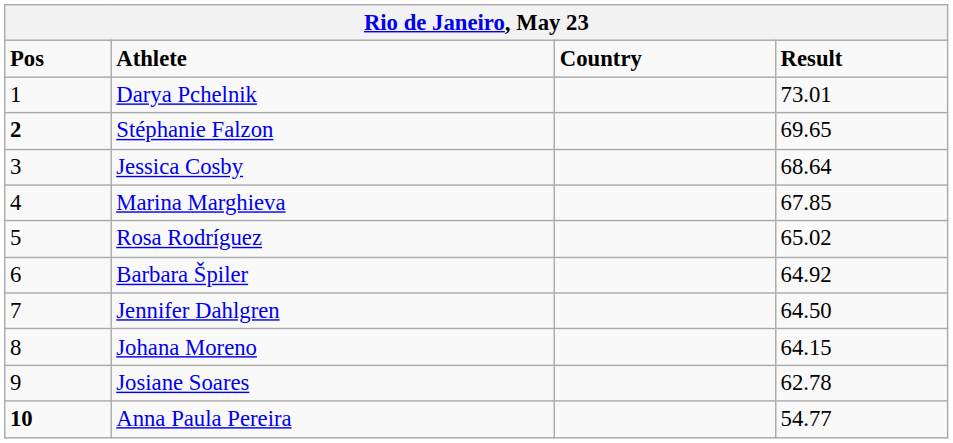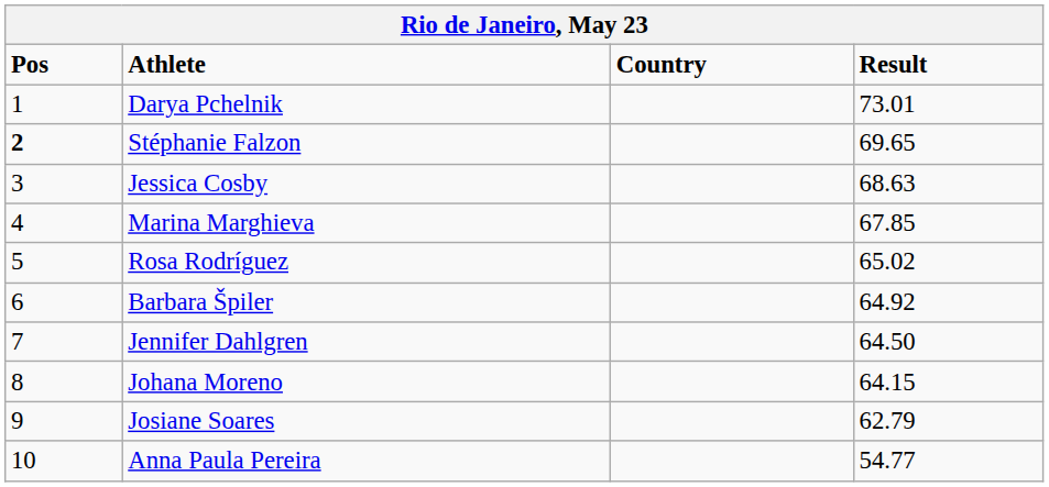Jessica Cosby | Result: 68.64 -> 68.63
Josiane Soares | Result: 62.78 -> 62.79
Anna Paula Pereira | Pos: bold -> normal
